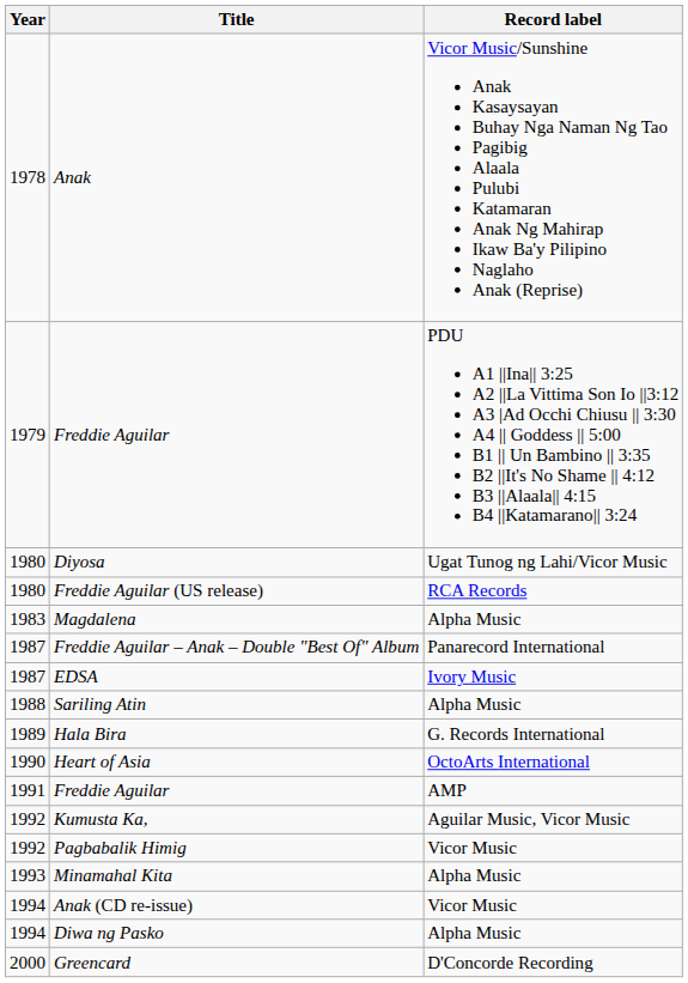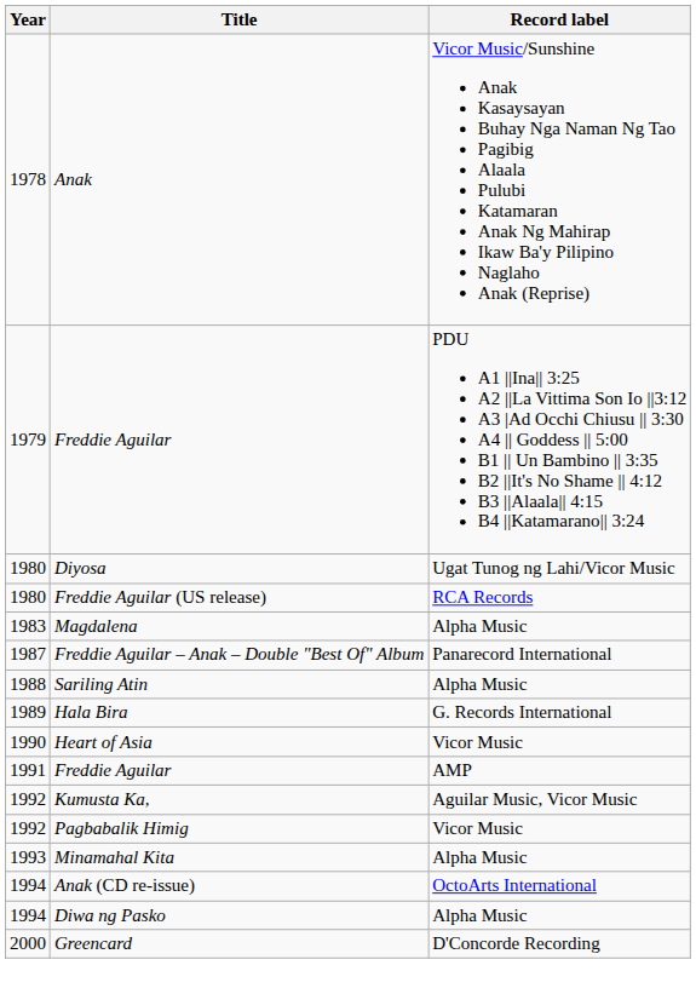- row: 1987 | EDSA | Ivory Music
Heart of Asia | Record label: OctoArts International -> Vicor Music
Anak (CD re-issue) | Record label: Vicor Music -> OctoArts International
